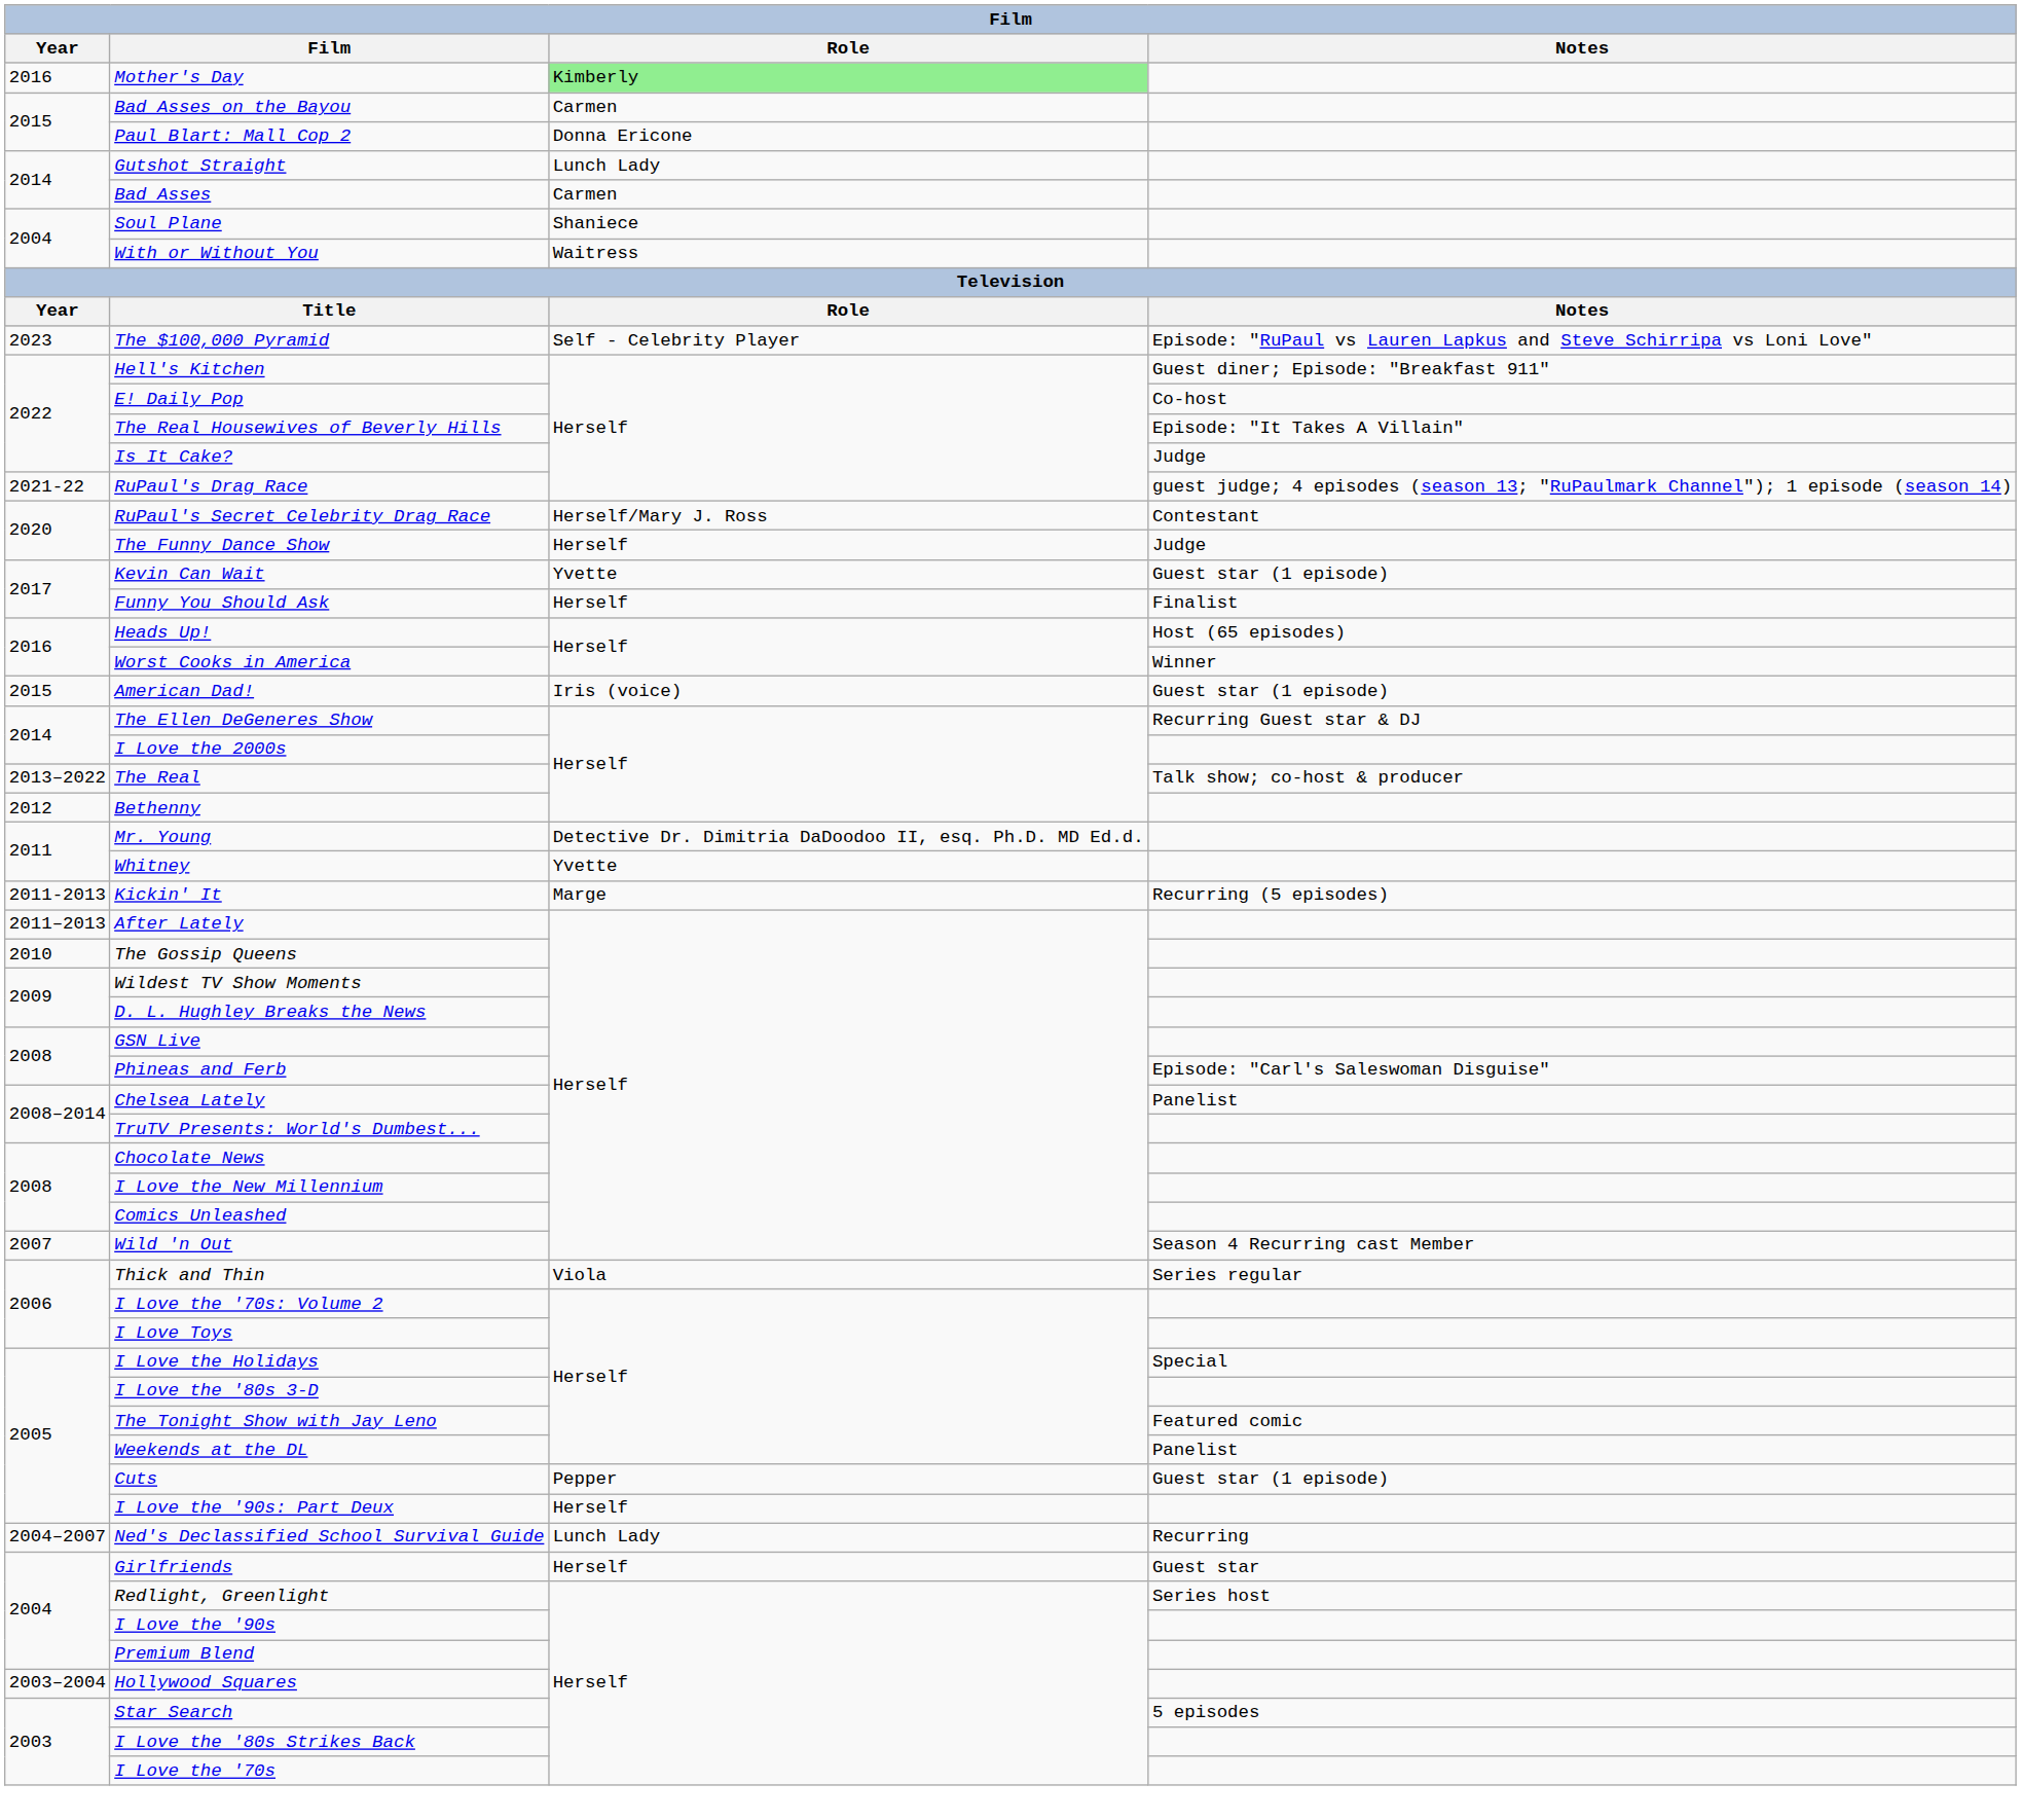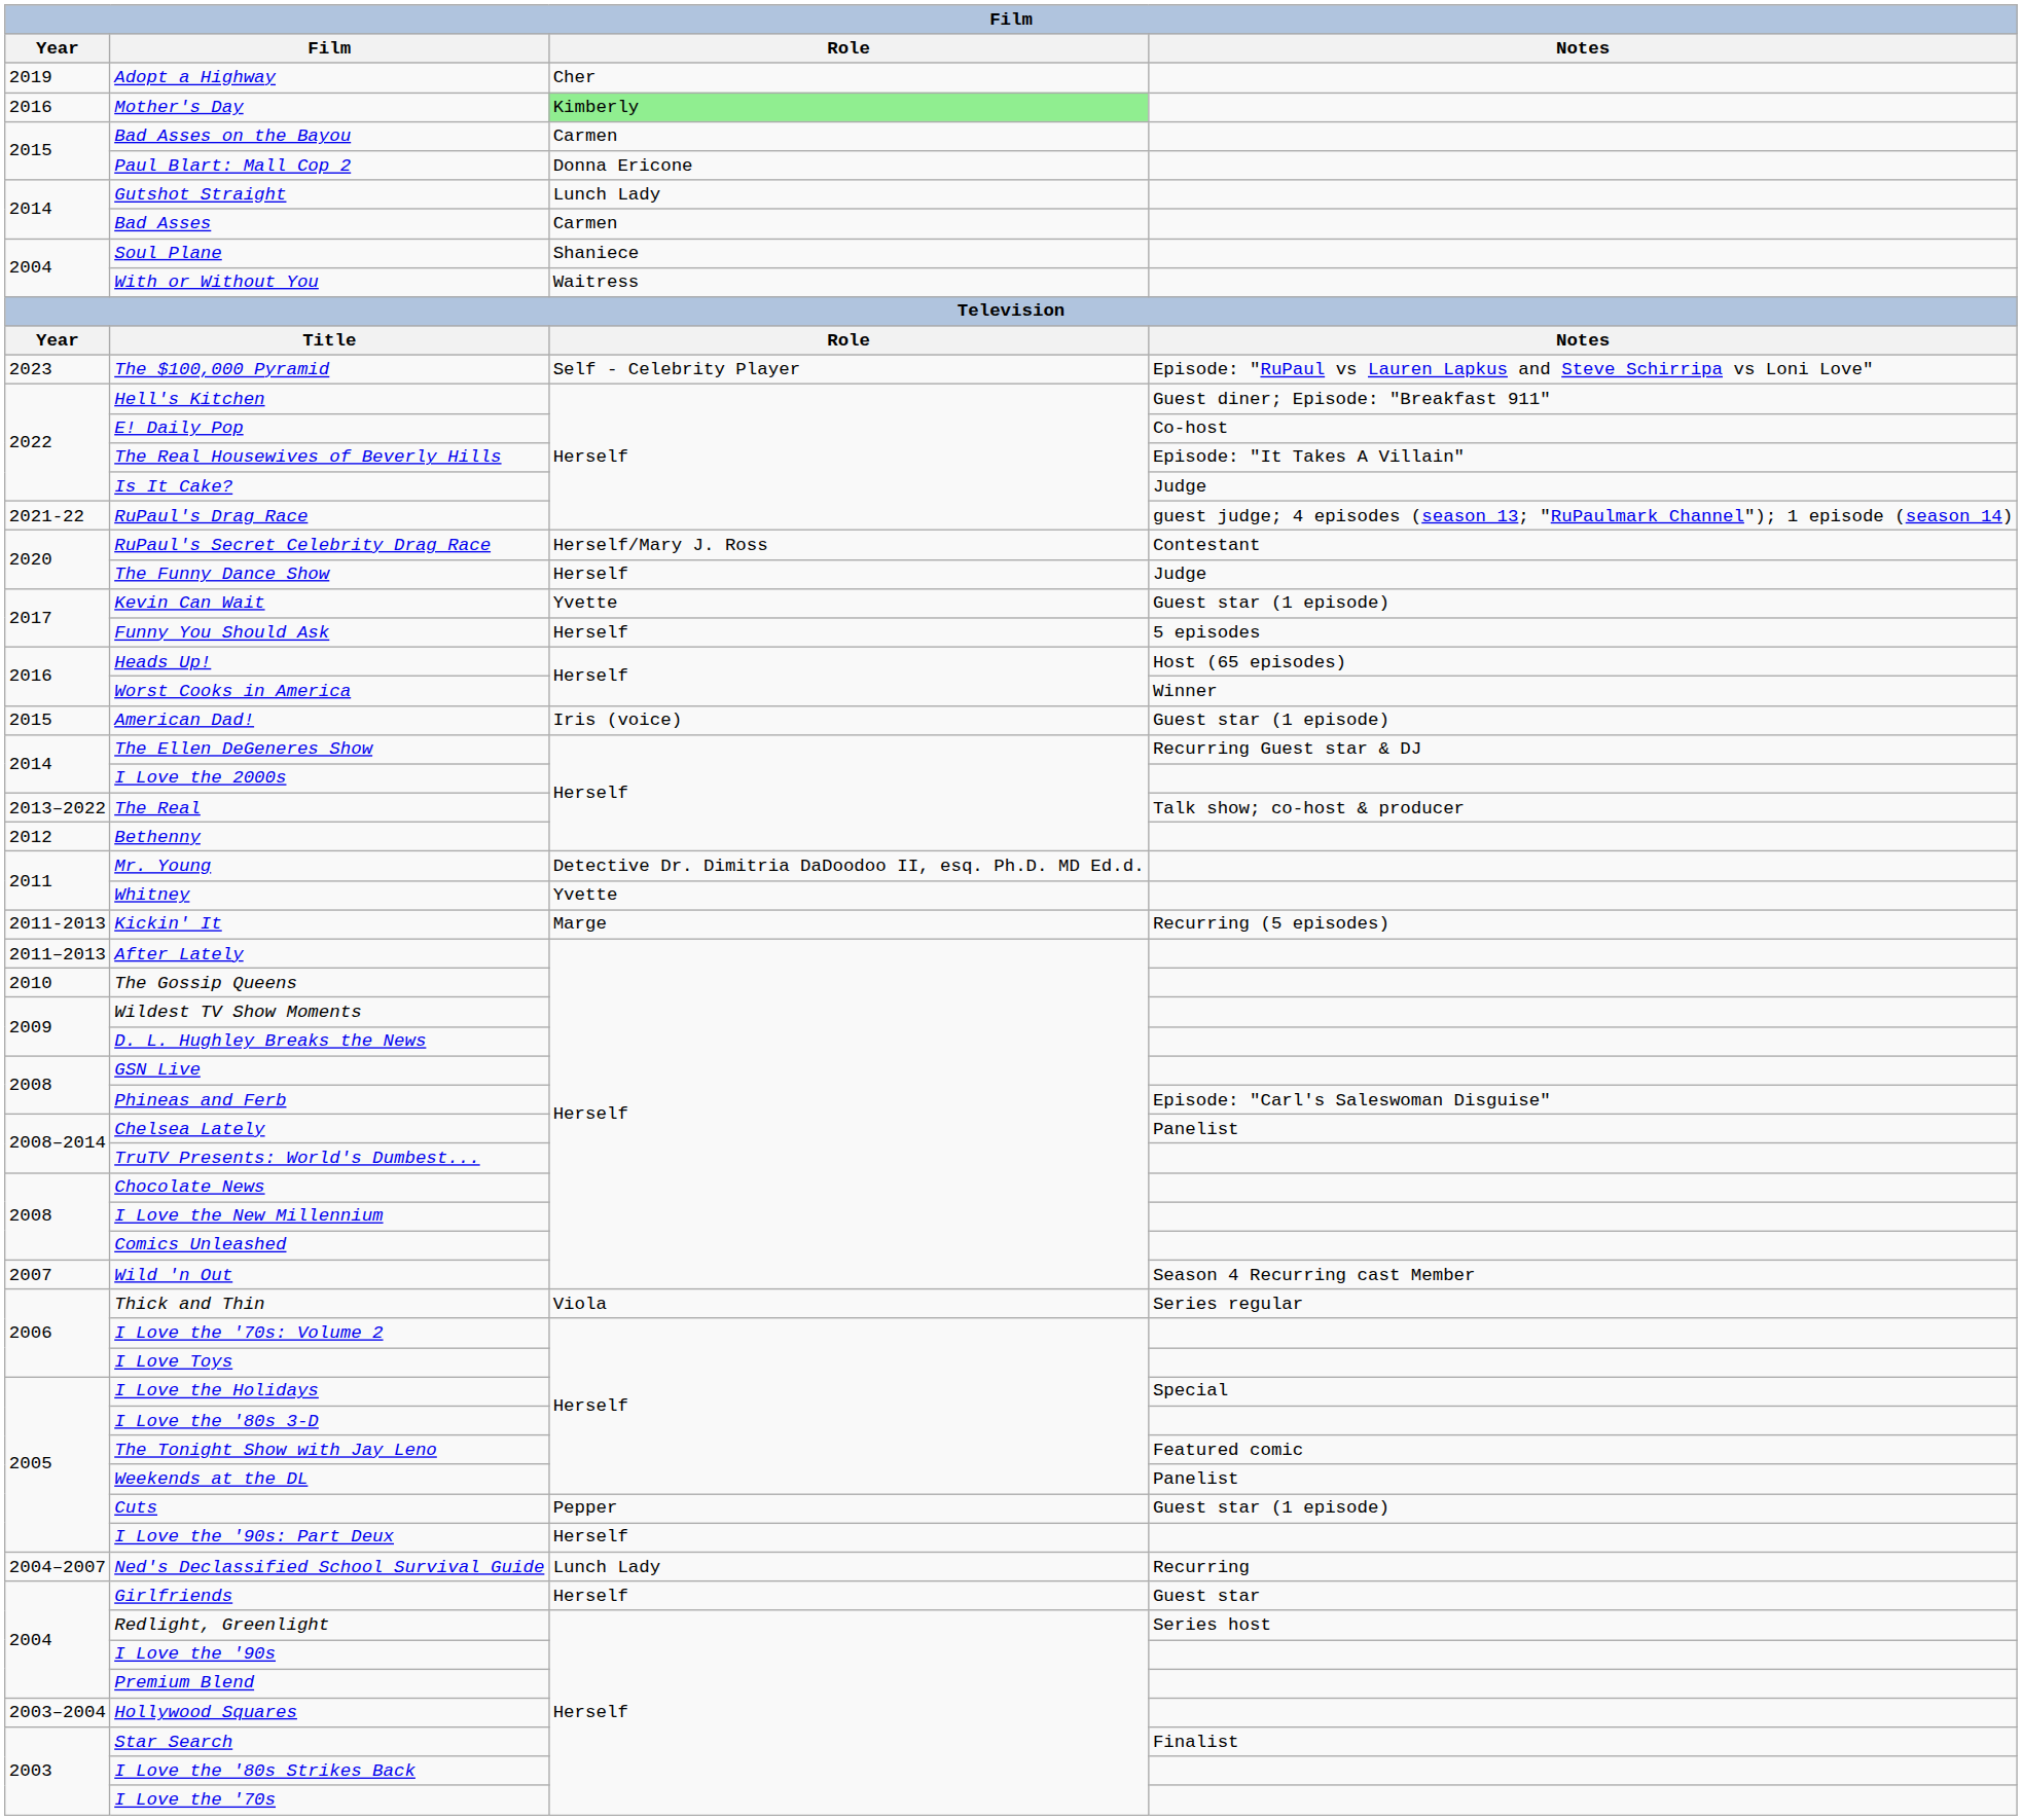+ row: 2019 | Adopt a Highway | Cher
Funny You Should Ask | Notes: Finalist -> 5 episodes
Star Search | Notes: 5 episodes -> Finalist
